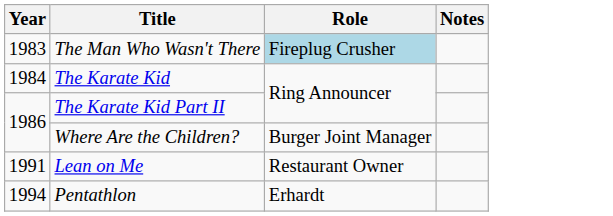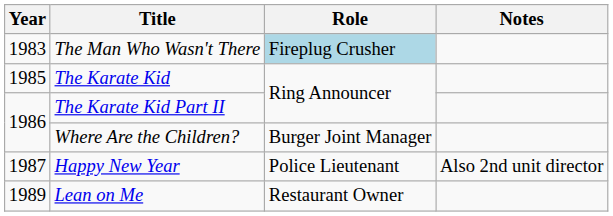The Karate Kid | Year: 1984 -> 1985
+ row: 1987 | Happy New Year | Police Lieutenant | Also 2nd unit director
Lean on Me | Year: 1991 -> 1989
- row: 1994 | Pentathlon | Erhardt
